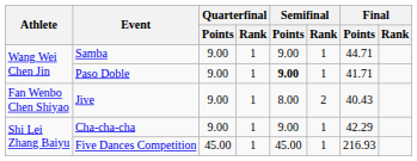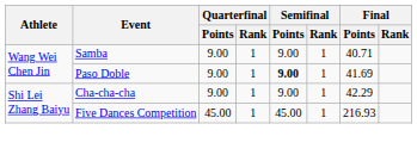Samba | Final / Points: 44.71 -> 40.71
Paso Doble | Final / Points: 41.71 -> 41.69
- row: Fan Wenbo Chen Shiyao | Jive | 9.00 | 1 | 8.00 | 2 | 40.43
